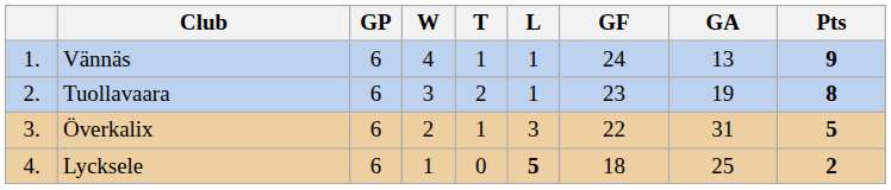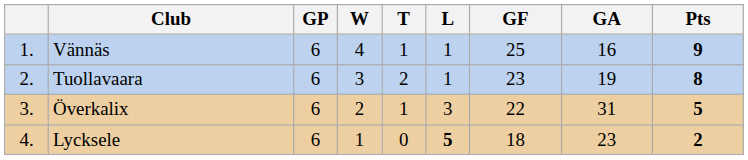Vännäs | GF: 24 -> 25
Vännäs | GA: 13 -> 16
Lycksele | GA: 25 -> 23
